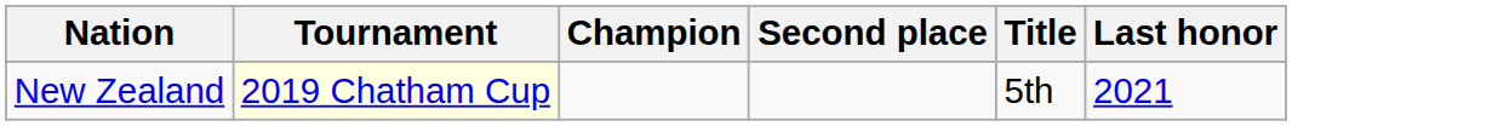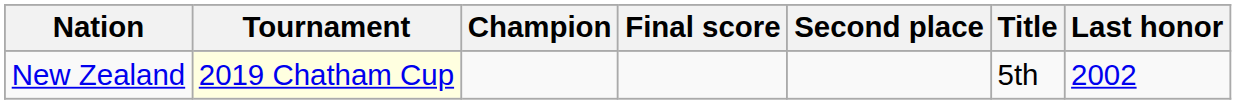+ column: Final score
New Zealand | Last honor: 2021 -> 2002
